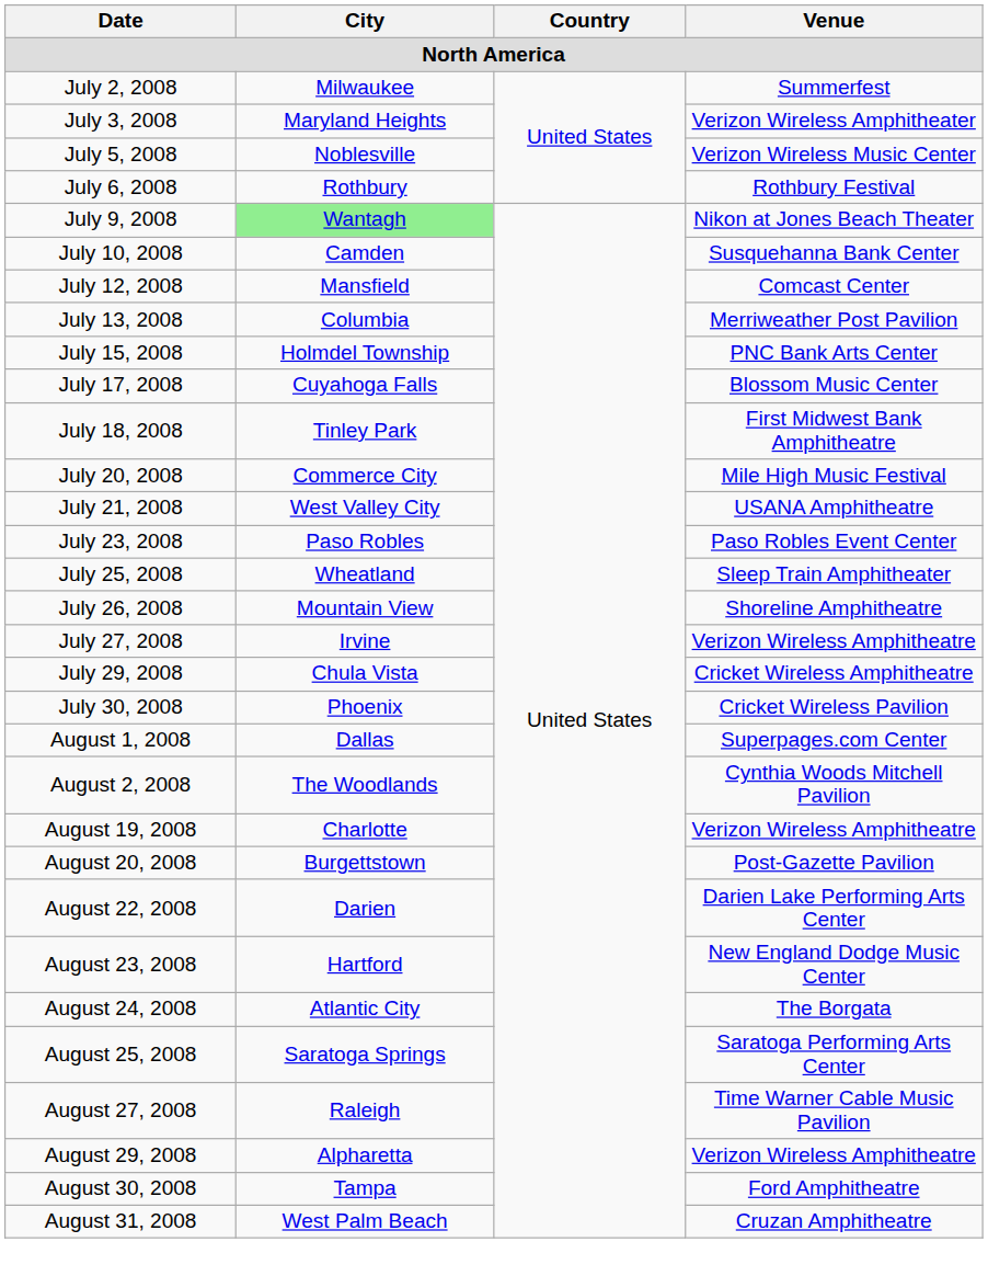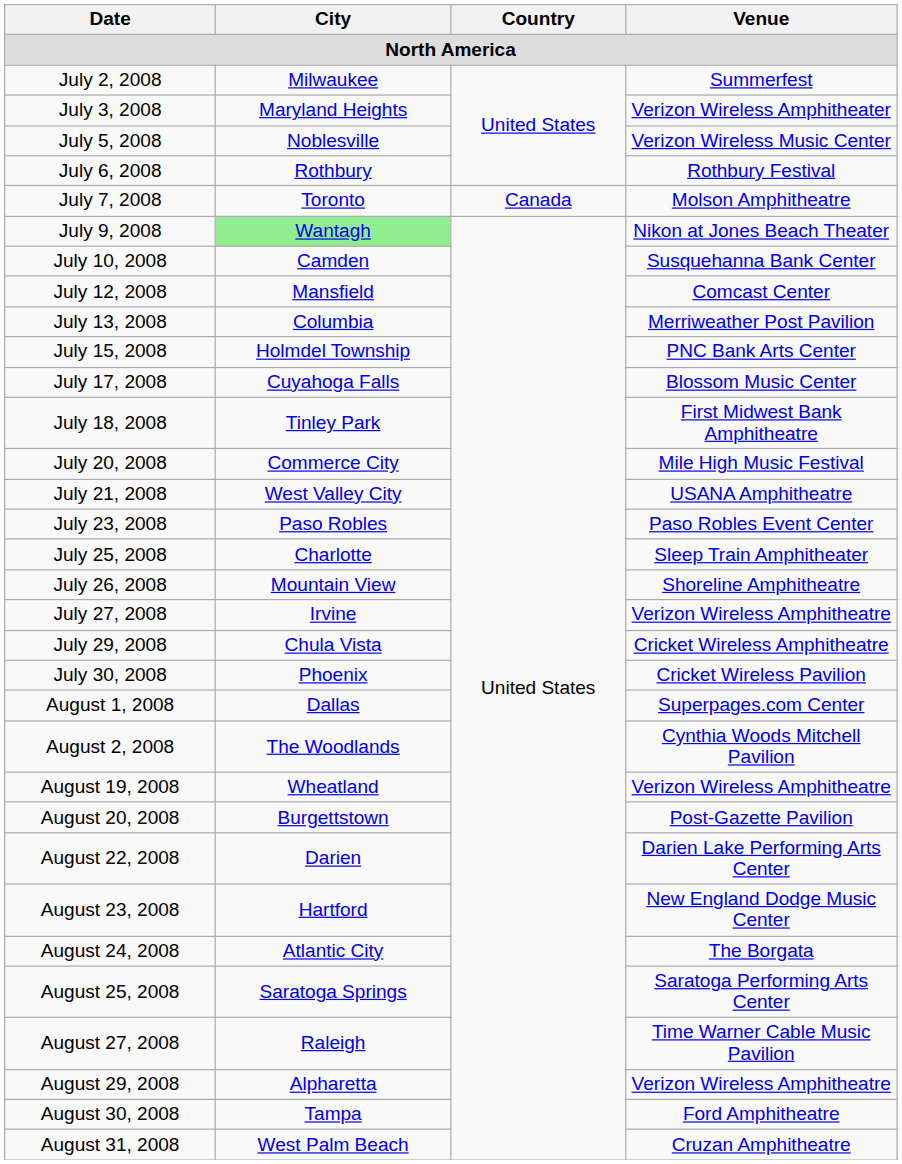+ row: July 7, 2008 | Toronto | Canada | Molson Amphitheatre
July 25, 2008 | City: Wheatland -> Charlotte
August 19, 2008 | City: Charlotte -> Wheatland
